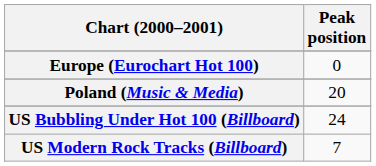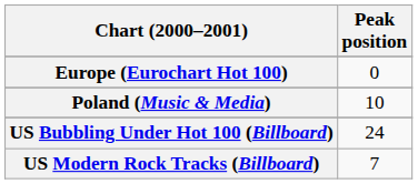Poland (Music & Media) | Peak position: 20 -> 10
